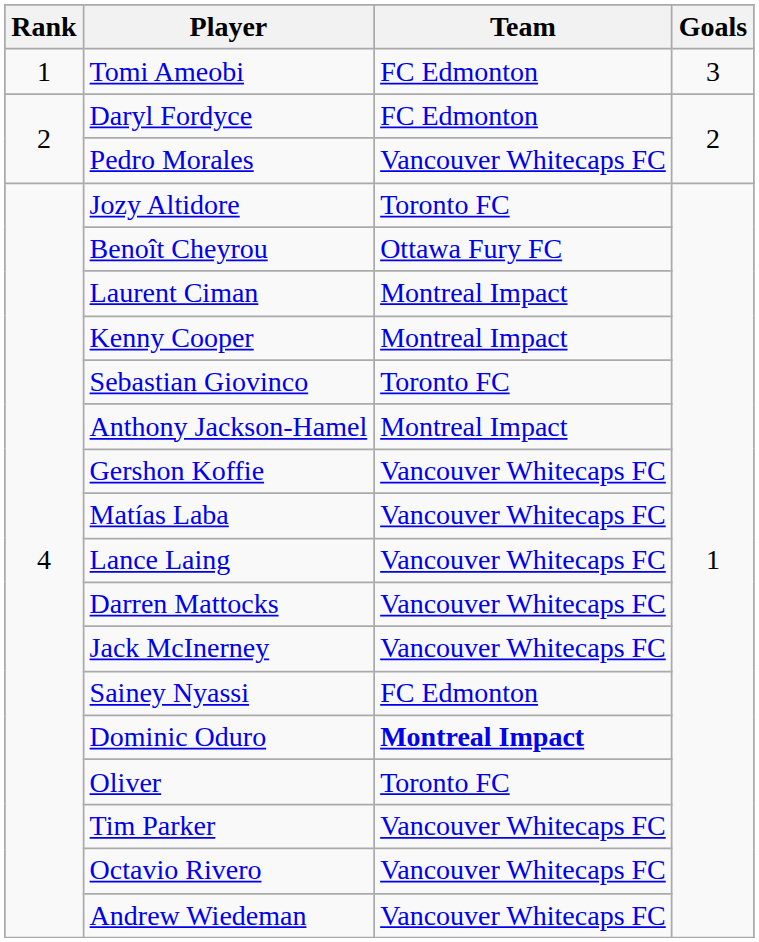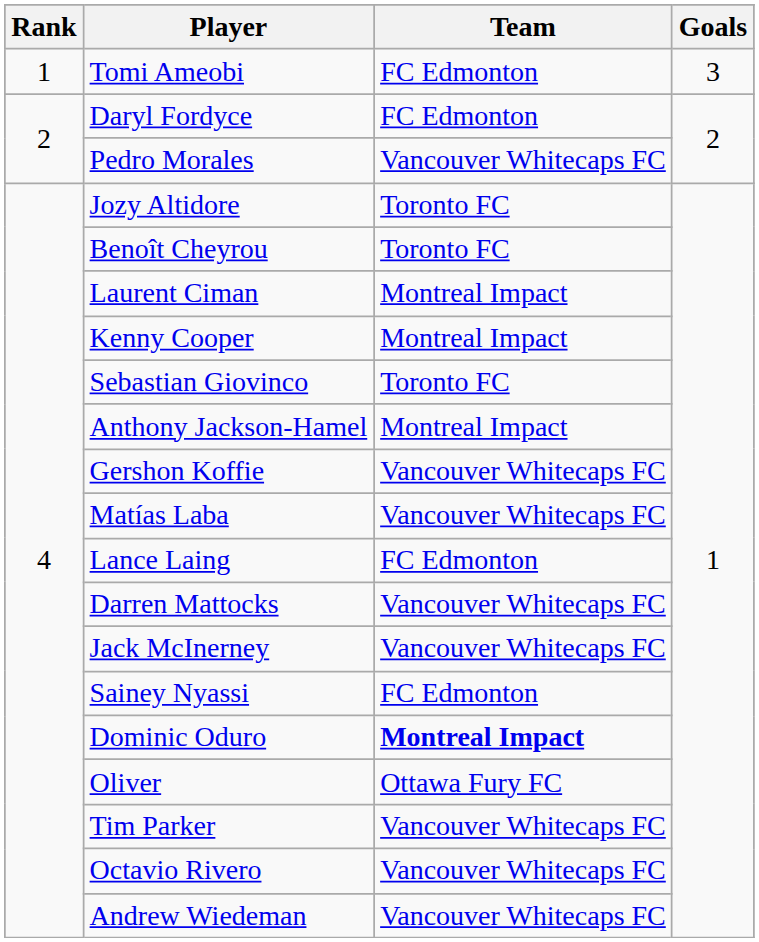Benoît Cheyrou | Team: Ottawa Fury FC -> Toronto FC
Lance Laing | Team: Vancouver Whitecaps FC -> FC Edmonton
Oliver | Team: Toronto FC -> Ottawa Fury FC
